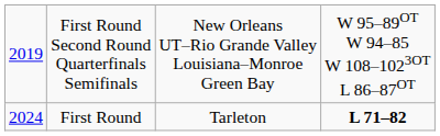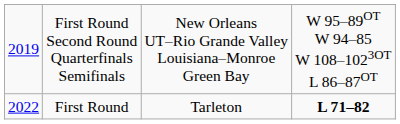First Round | column 1: 2024 -> 2022
